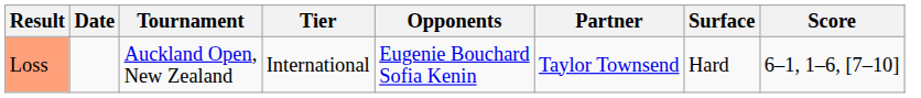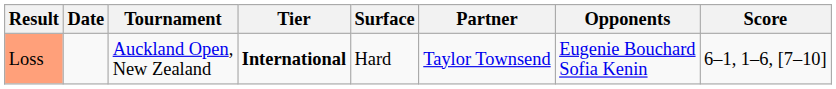columns swapped: Surface <-> Opponents
Loss | Tier: normal -> bold
